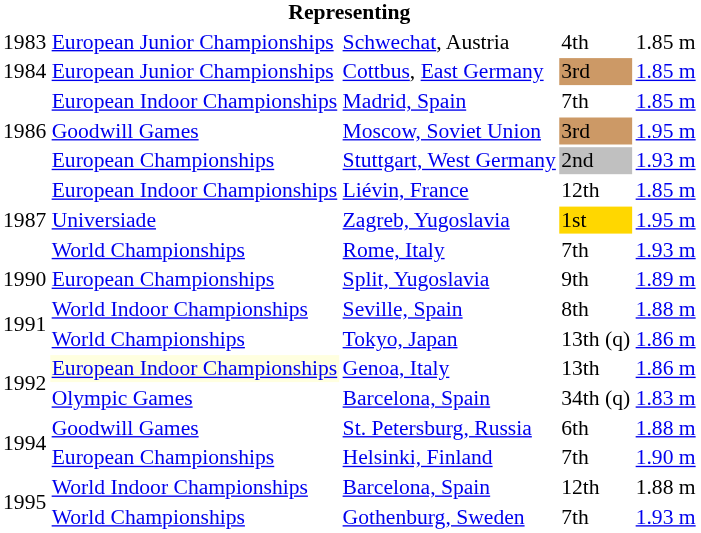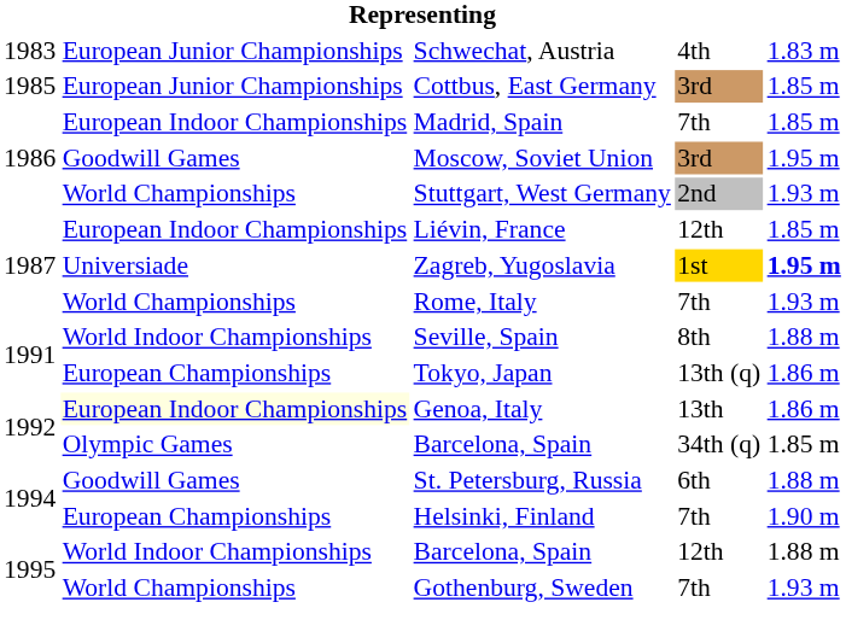Schwechat, Austria | column 5: 1.85 m -> 1.83 m
Cottbus, East Germany | column 1: 1984 -> 1985
Stuttgart, West Germany | column 2: European Championships -> World Championships
Zagreb, Yugoslavia | column 5: normal -> bold
- row: 1990 | European Championships | Split, Yugoslavia | 9th | 1.89 m
Tokyo, Japan | column 2: World Championships -> European Championships
Barcelona, Spain / 34th (q) | column 5: 1.83 m -> 1.85 m
